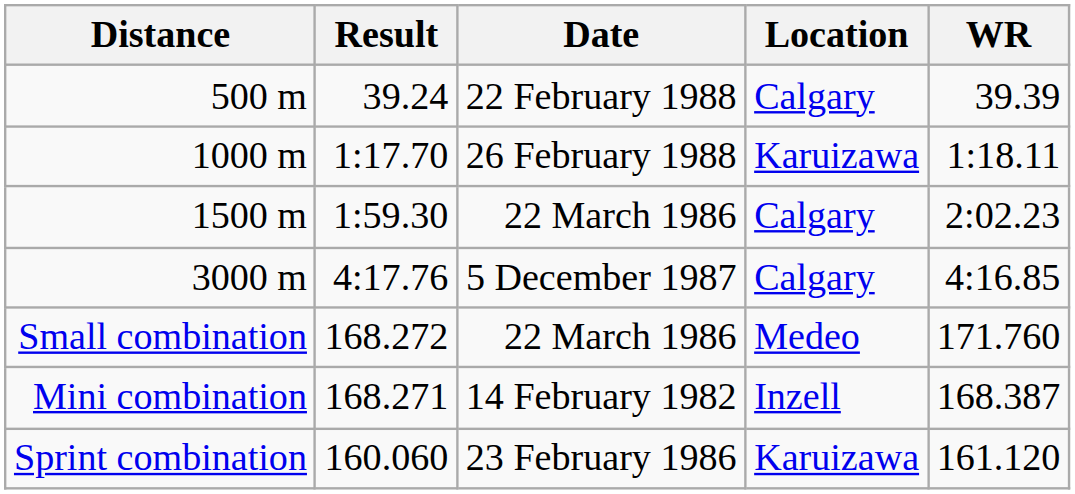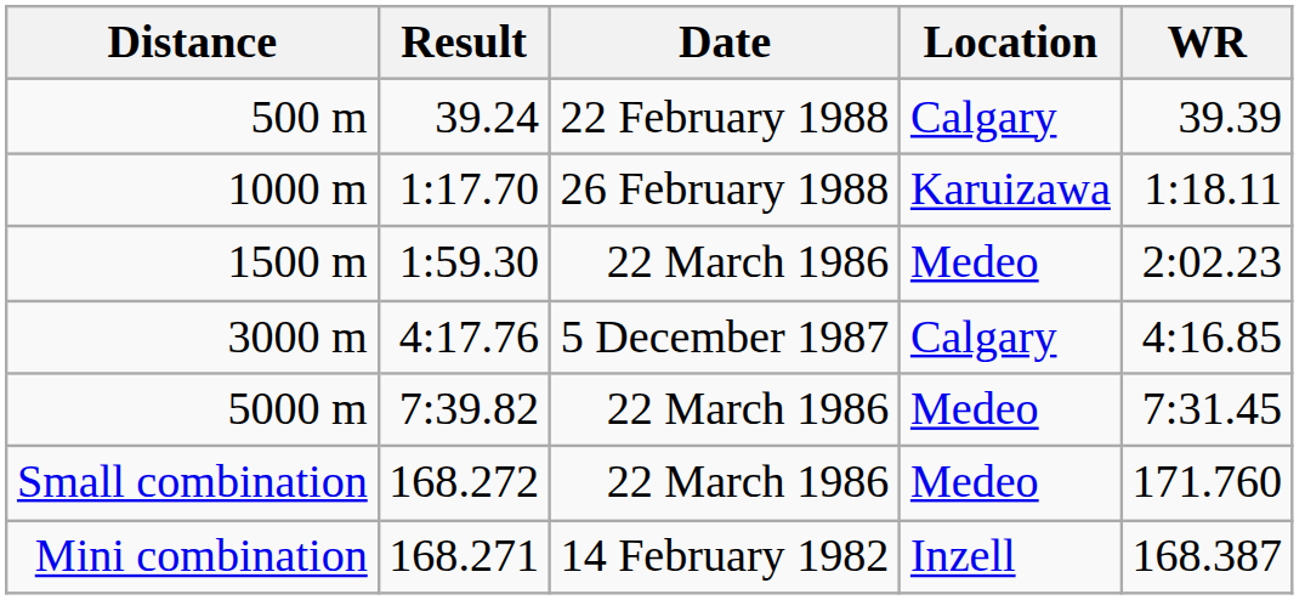1500 m | Location: Calgary -> Medeo
+ row: 5000 m | 7:39.82 | 22 March 1986 | Medeo | 7:31.45
- row: Sprint combination | 160.060 | 23 February 1986 | Karuizawa | 161.120
